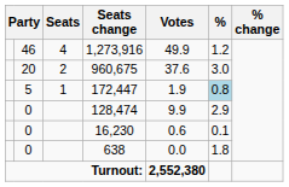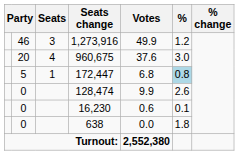1,273,916 | Seats: 4 -> 3
960,675 | Seats: 2 -> 4
172,447 | Votes: 1.9 -> 6.8
128,474 | %: 2.9 -> 2.6
